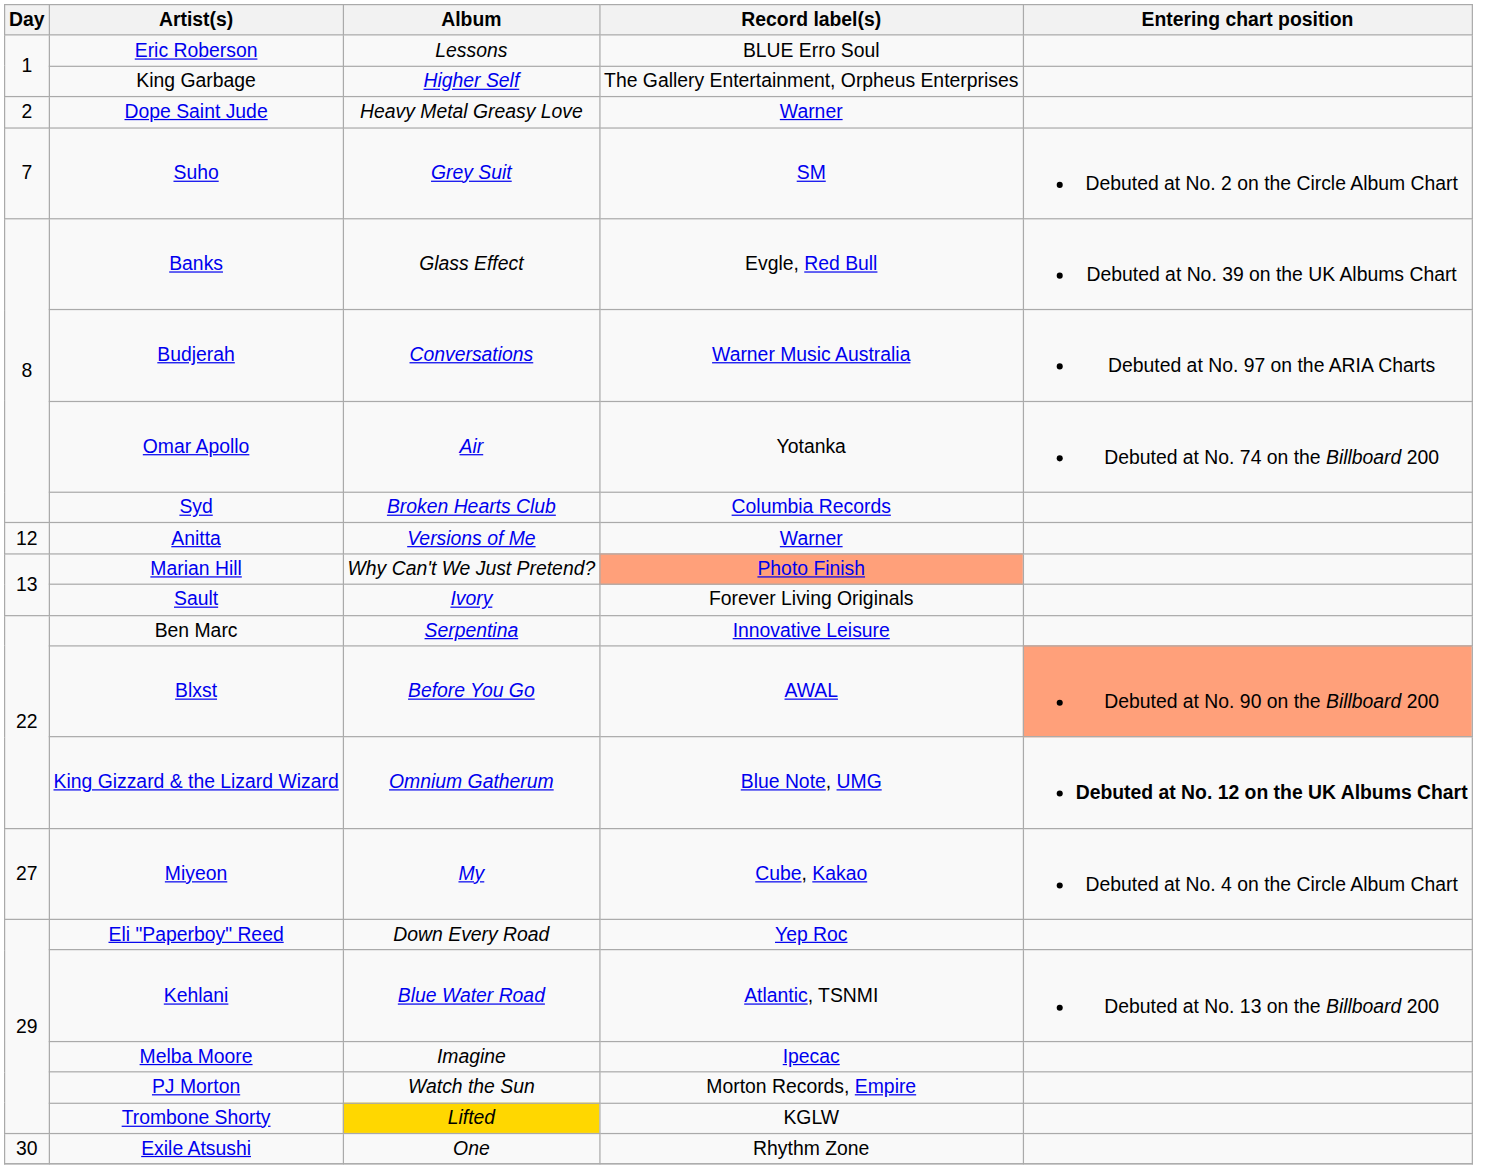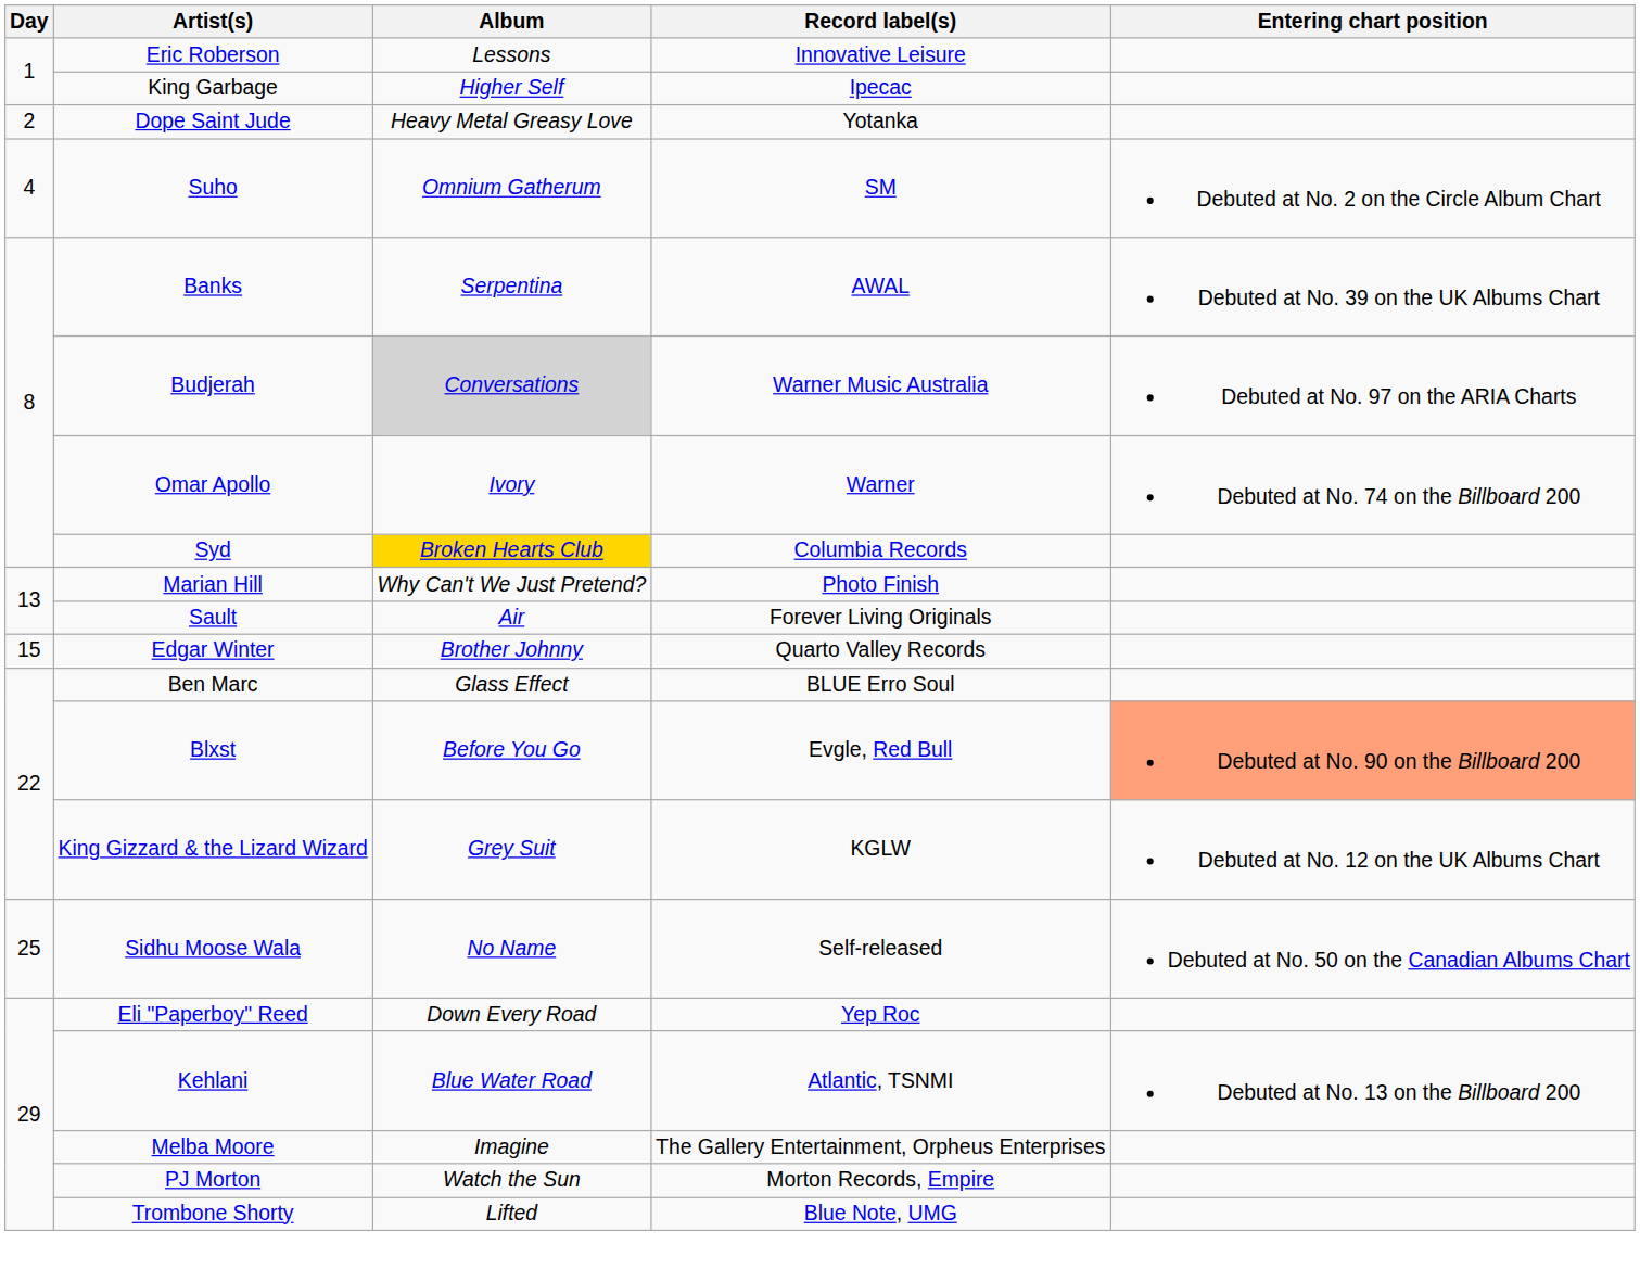Eric Roberson | Record label(s): BLUE Erro Soul -> Innovative Leisure
King Garbage | Record label(s): The Gallery Entertainment, Orpheus Enterprises -> Ipecac
Dope Saint Jude | Record label(s): Warner -> Yotanka
Suho | Day: 7 -> 4
Suho | Album: Grey Suit -> Omnium Gatherum
Banks | Album: Glass Effect -> Serpentina
Banks | Record label(s): Evgle, Red Bull -> AWAL
Budjerah | Album: no background -> lightgrey background
Omar Apollo | Album: Air -> Ivory
Omar Apollo | Record label(s): Yotanka -> Warner
Syd | Album: no background -> gold background
- row: 12 | Anitta | Versions of Me | Warner
Marian Hill | Record label(s): lightsalmon background -> no background
Sault | Album: Ivory -> Air
+ row: 15 | Edgar Winter | Brother Johnny | Quarto Valley Records
Ben Marc | Album: Serpentina -> Glass Effect
Ben Marc | Record label(s): Innovative Leisure -> BLUE Erro Soul
Blxst | Record label(s): AWAL -> Evgle, Red Bull
King Gizzard & the Lizard Wizard | Album: Omnium Gatherum -> Grey Suit
King Gizzard & the Lizard Wizard | Record label(s): Blue Note, UMG -> KGLW
King Gizzard & the Lizard Wizard | Entering chart position: bold -> normal
+ row: 25 | Sidhu Moose Wala | No Name | Self-released | Debuted at No. 50 on the Canadian Albums Chart
- row: 27 | Miyeon | My | Cube, Kakao | Debuted at No. 4 on the Circle Album Chart
Melba Moore | Record label(s): Ipecac -> The Gallery Entertainment, Orpheus Enterprises
Trombone Shorty | Album: gold background -> no background
Trombone Shorty | Record label(s): KGLW -> Blue Note, UMG
- row: 30 | Exile Atsushi | One | Rhythm Zone
